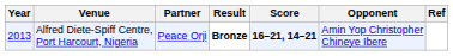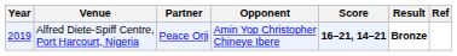columns swapped: Opponent <-> Result
Alfred Diete-Spiff Centre, Port Harcourt, Nigeria | Year: 2013 -> 2019
